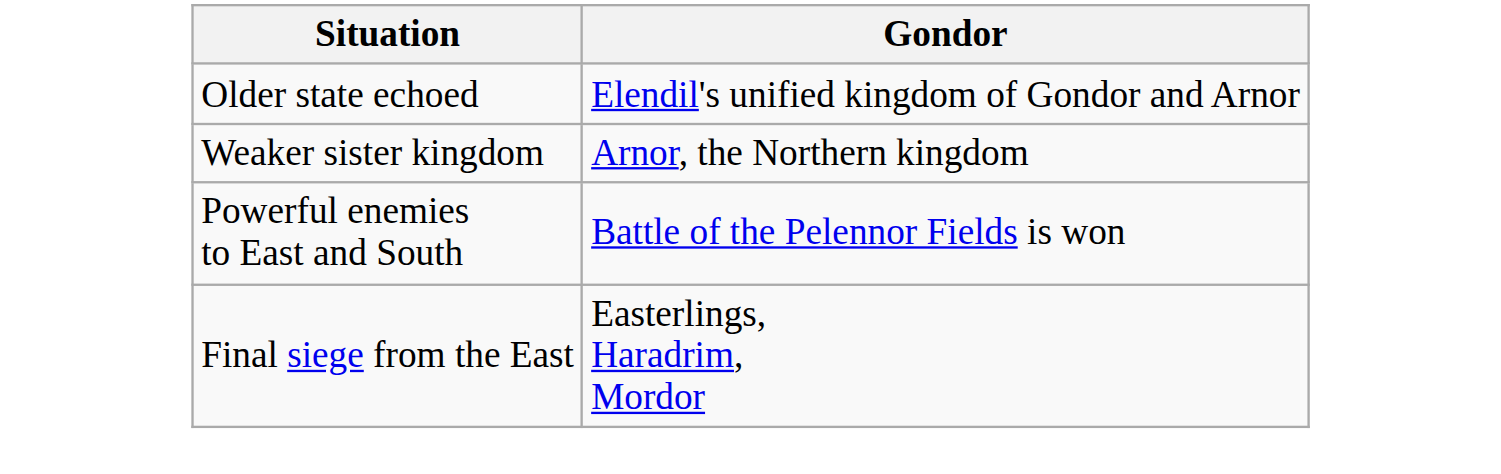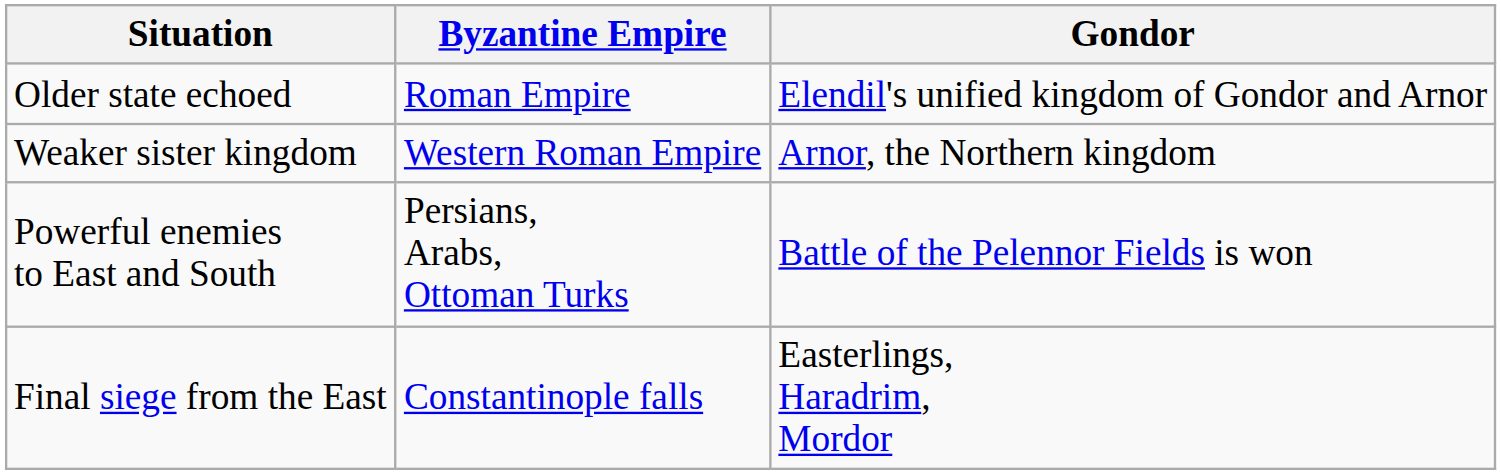+ column: Byzantine Empire | Roman Empire | Western Roman Empire | Persians, Arabs, Ottoman Turks | Constantinople falls
